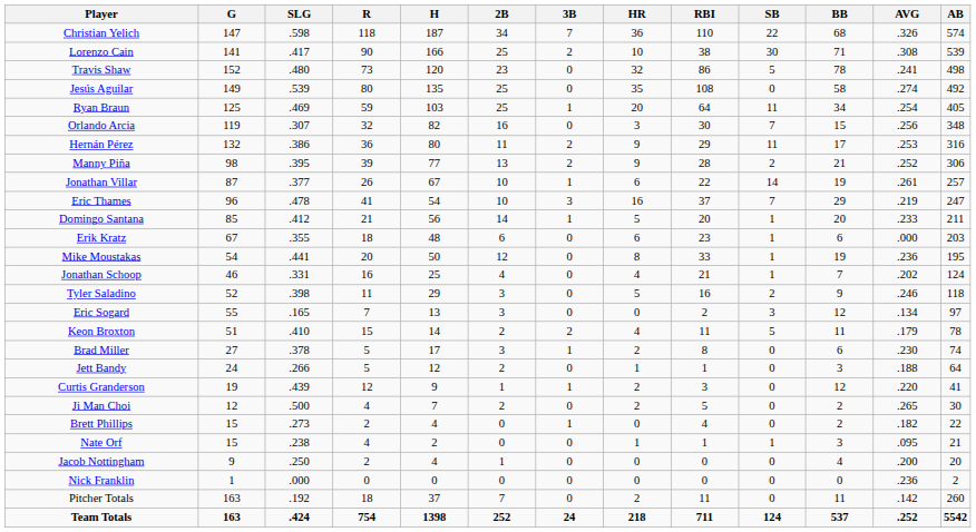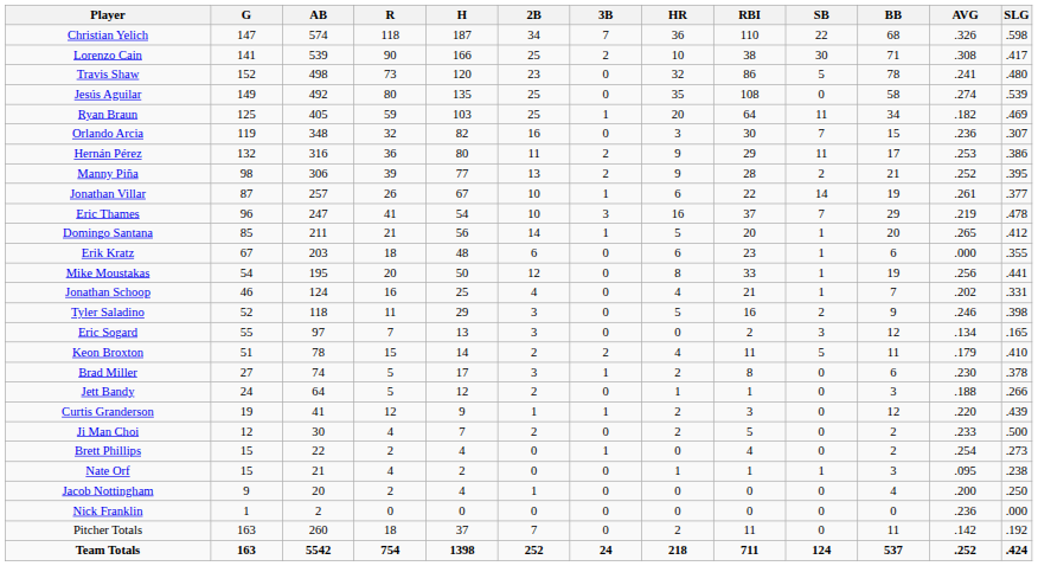columns swapped: AB <-> SLG
Ryan Braun | AVG: .254 -> .182
Orlando Arcia | AVG: .256 -> .236
Domingo Santana | AVG: .233 -> .265
Mike Moustakas | AVG: .236 -> .256
Ji Man Choi | AVG: .265 -> .233
Brett Phillips | AVG: .182 -> .254
